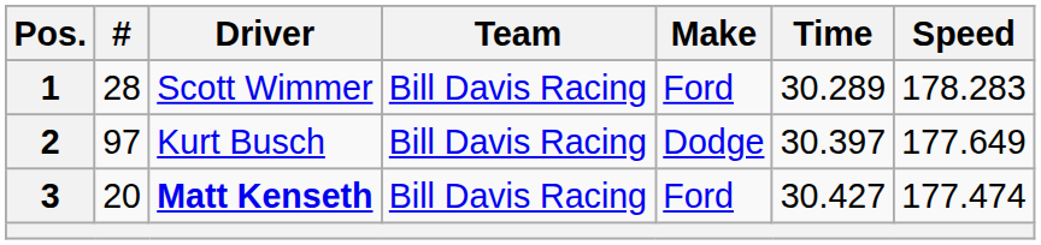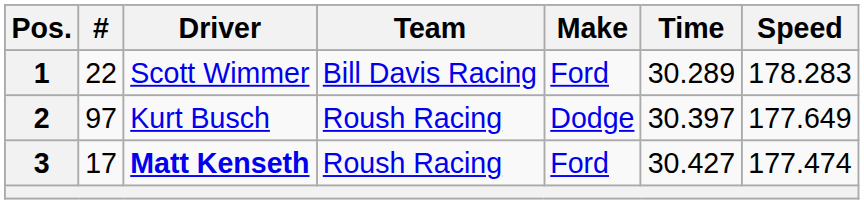1 | #: 28 -> 22
2 | Team: Bill Davis Racing -> Roush Racing
3 | #: 20 -> 17
3 | Team: Bill Davis Racing -> Roush Racing
